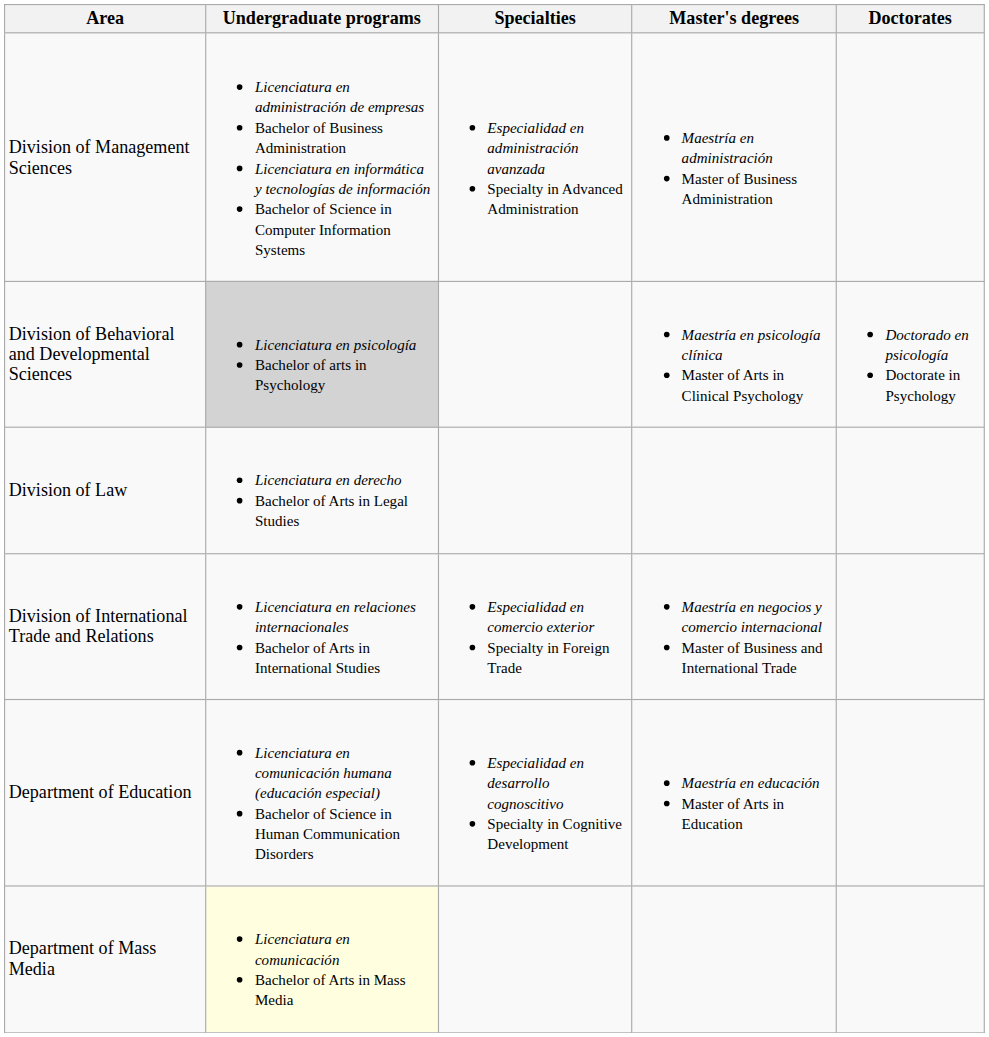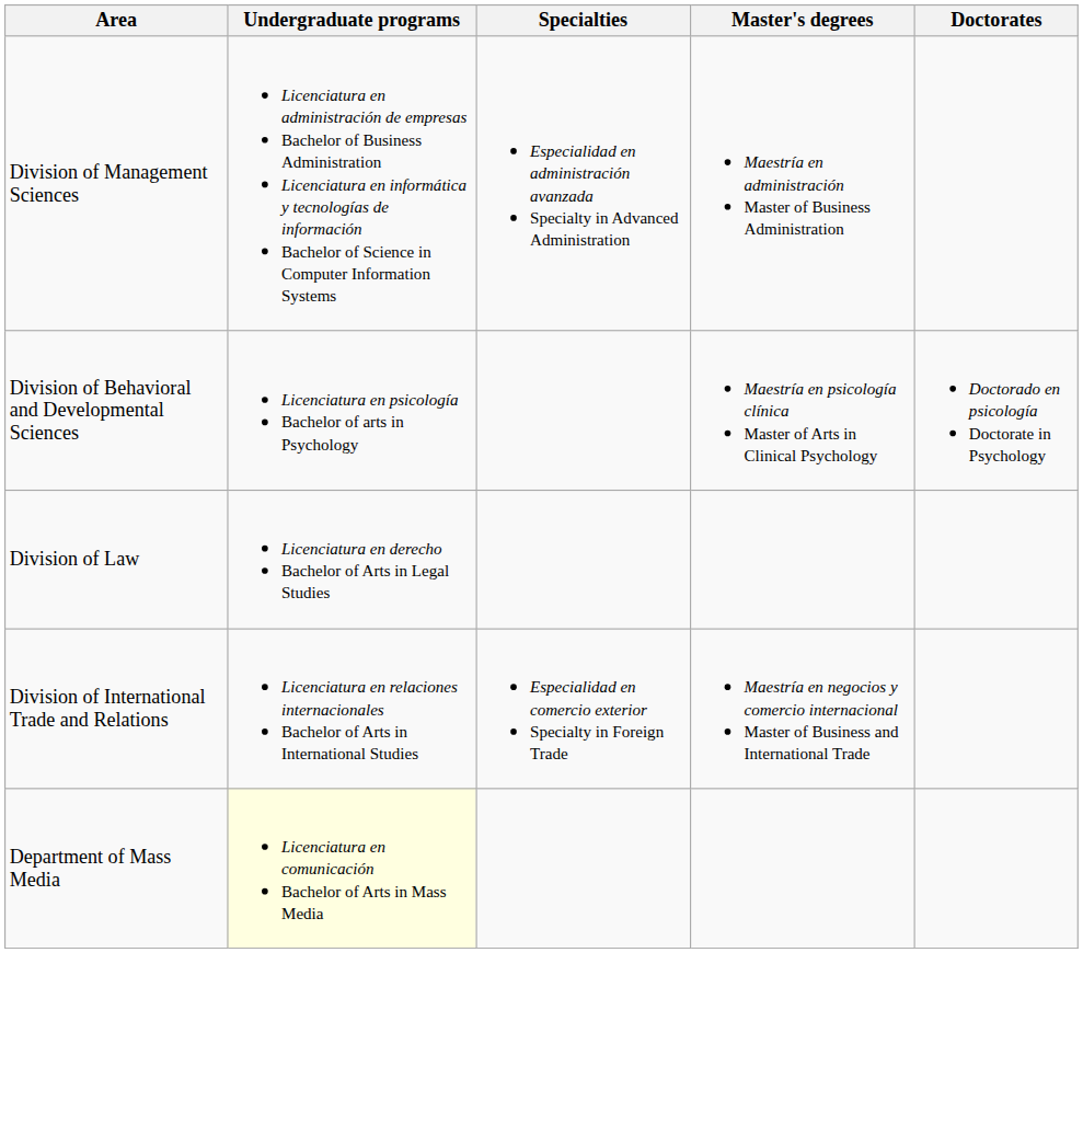Division of Behavioral and Developmental Sciences | Undergraduate programs: lightgrey background -> no background
- row: Department of Education | Licenciatura en comunicación humana (educación especial) Bachelor of Science in Human Communication Disorders | Especialidad en desarrollo cognoscitivo Specialty in Cognitive Development | Maestría en educación Master of Arts in Education
